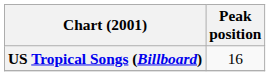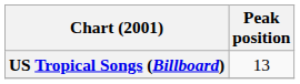US Tropical Songs (Billboard) | Peak position: 16 -> 13
